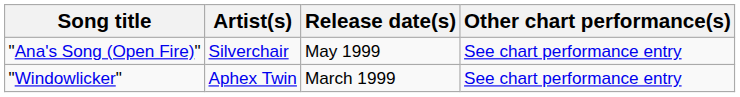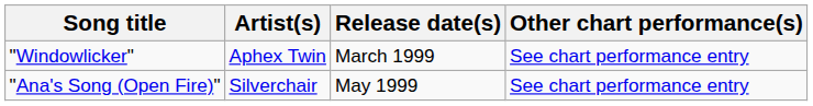rows swapped: "Ana's Song (Open Fire)" <-> "Windowlicker"
